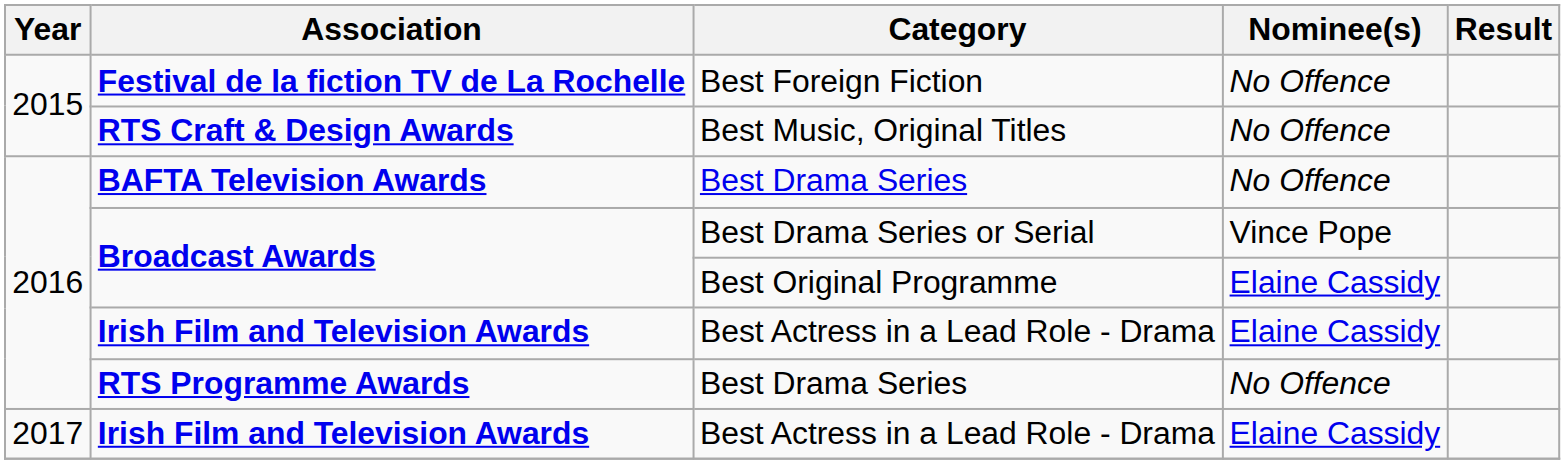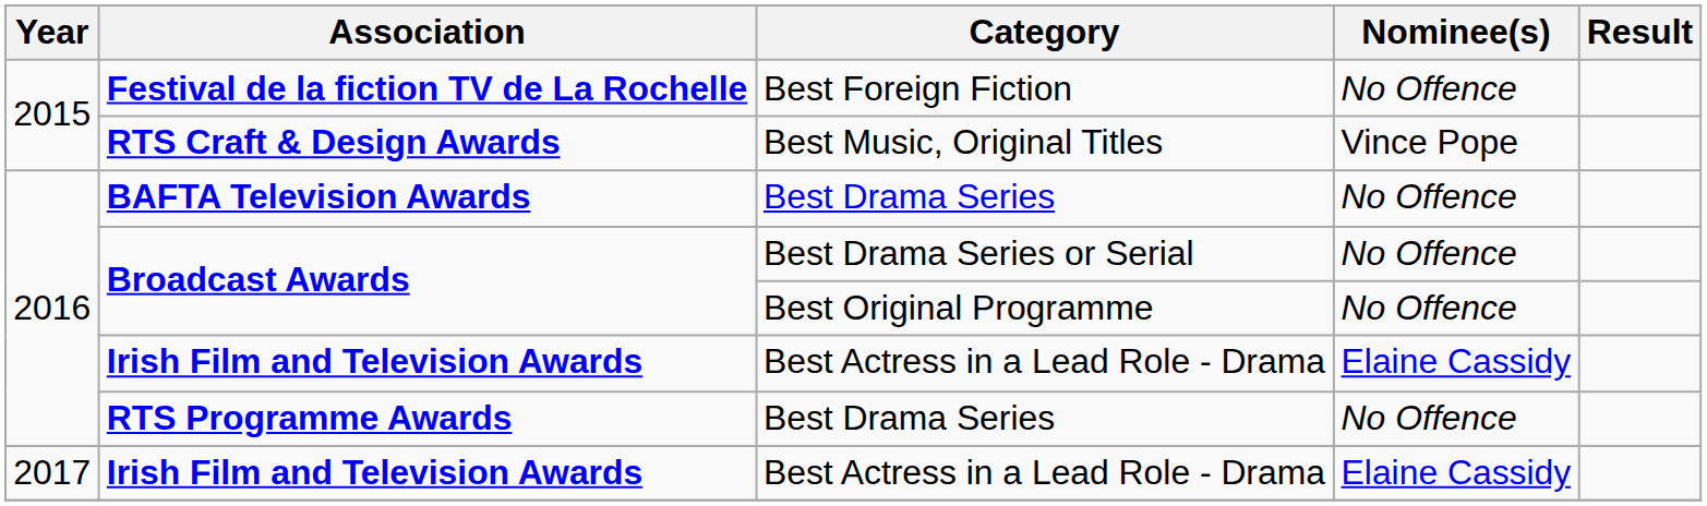RTS Craft & Design Awards | Nominee(s): No Offence -> Vince Pope
Broadcast Awards / Best Drama Series or Serial | Nominee(s): Vince Pope -> No Offence
Broadcast Awards / Best Original Programme | Nominee(s): Elaine Cassidy -> No Offence
